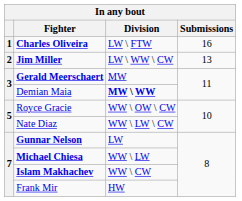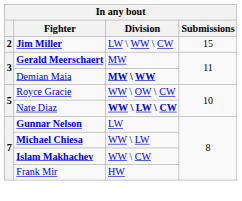- row: 1 | Charles Oliveira | LW \ FTW | 16
Jim Miller | Submissions: 13 -> 15
Nate Diaz | Division: normal -> bold
